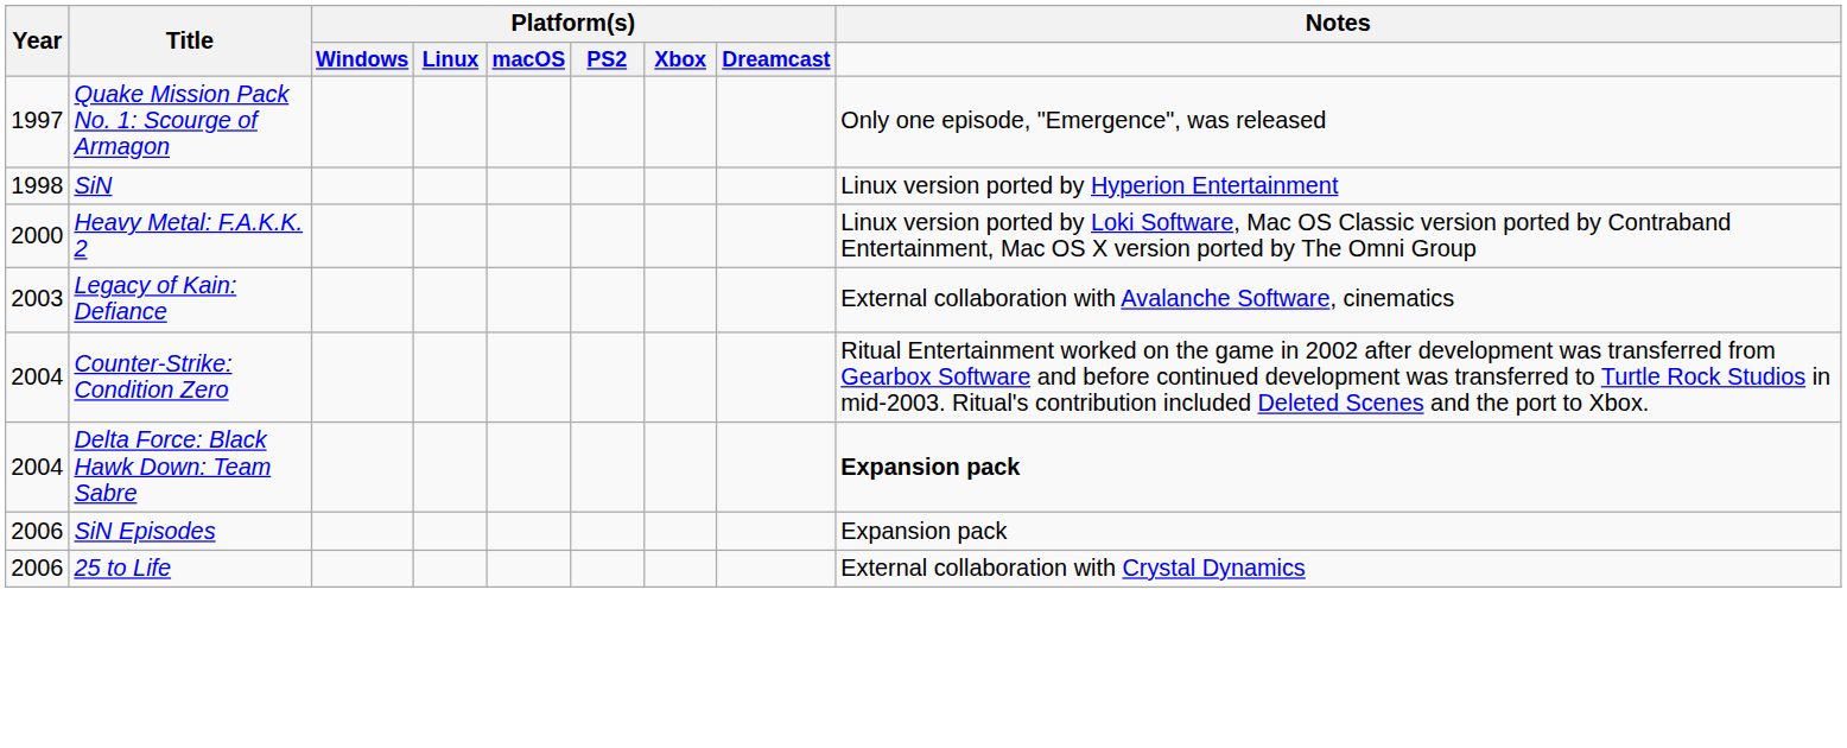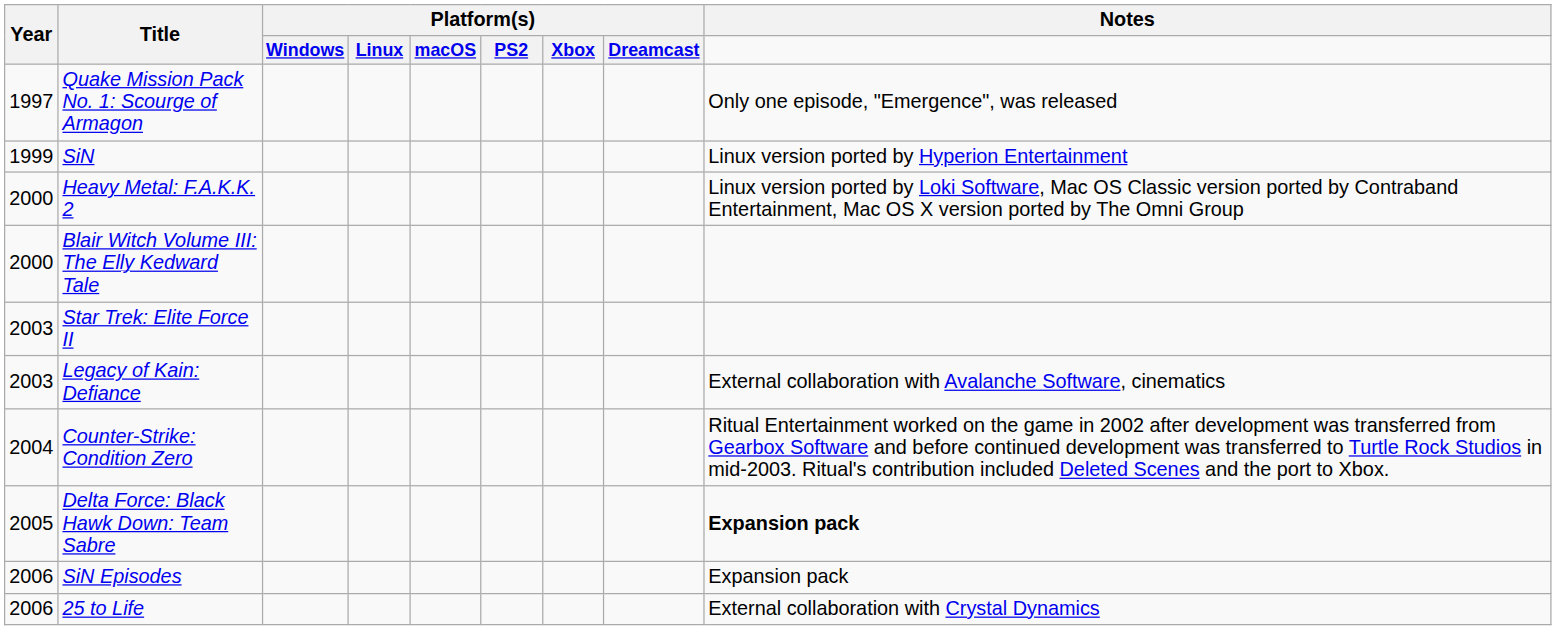SiN | Year: 1998 -> 1999
+ row: 2000 | Blair Witch Volume III: The Elly Kedward Tale
+ row: 2003 | Star Trek: Elite Force II
Delta Force: Black Hawk Down: Team Sabre | Year: 2004 -> 2005
